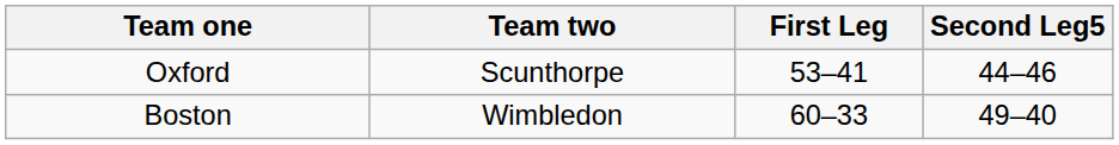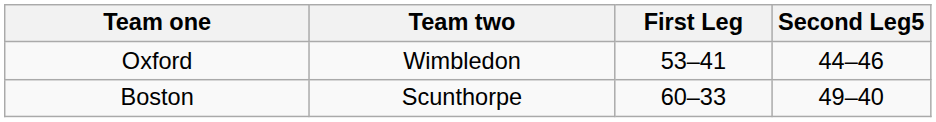Oxford | Team two: Scunthorpe -> Wimbledon
Boston | Team two: Wimbledon -> Scunthorpe
